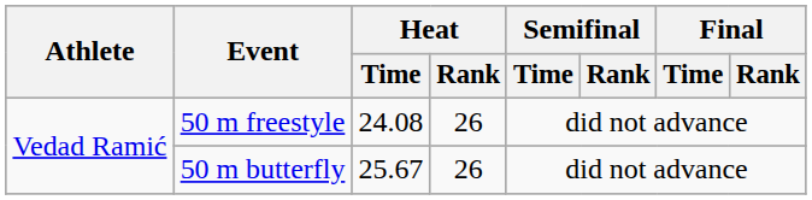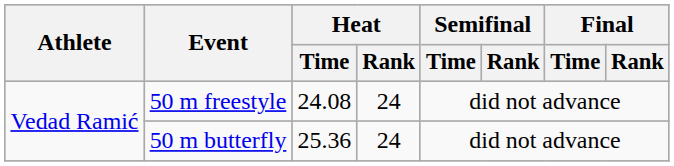50 m freestyle | Heat / Rank: 26 -> 24
50 m butterfly | Heat / Time: 25.67 -> 25.36
50 m butterfly | Heat / Rank: 26 -> 24
